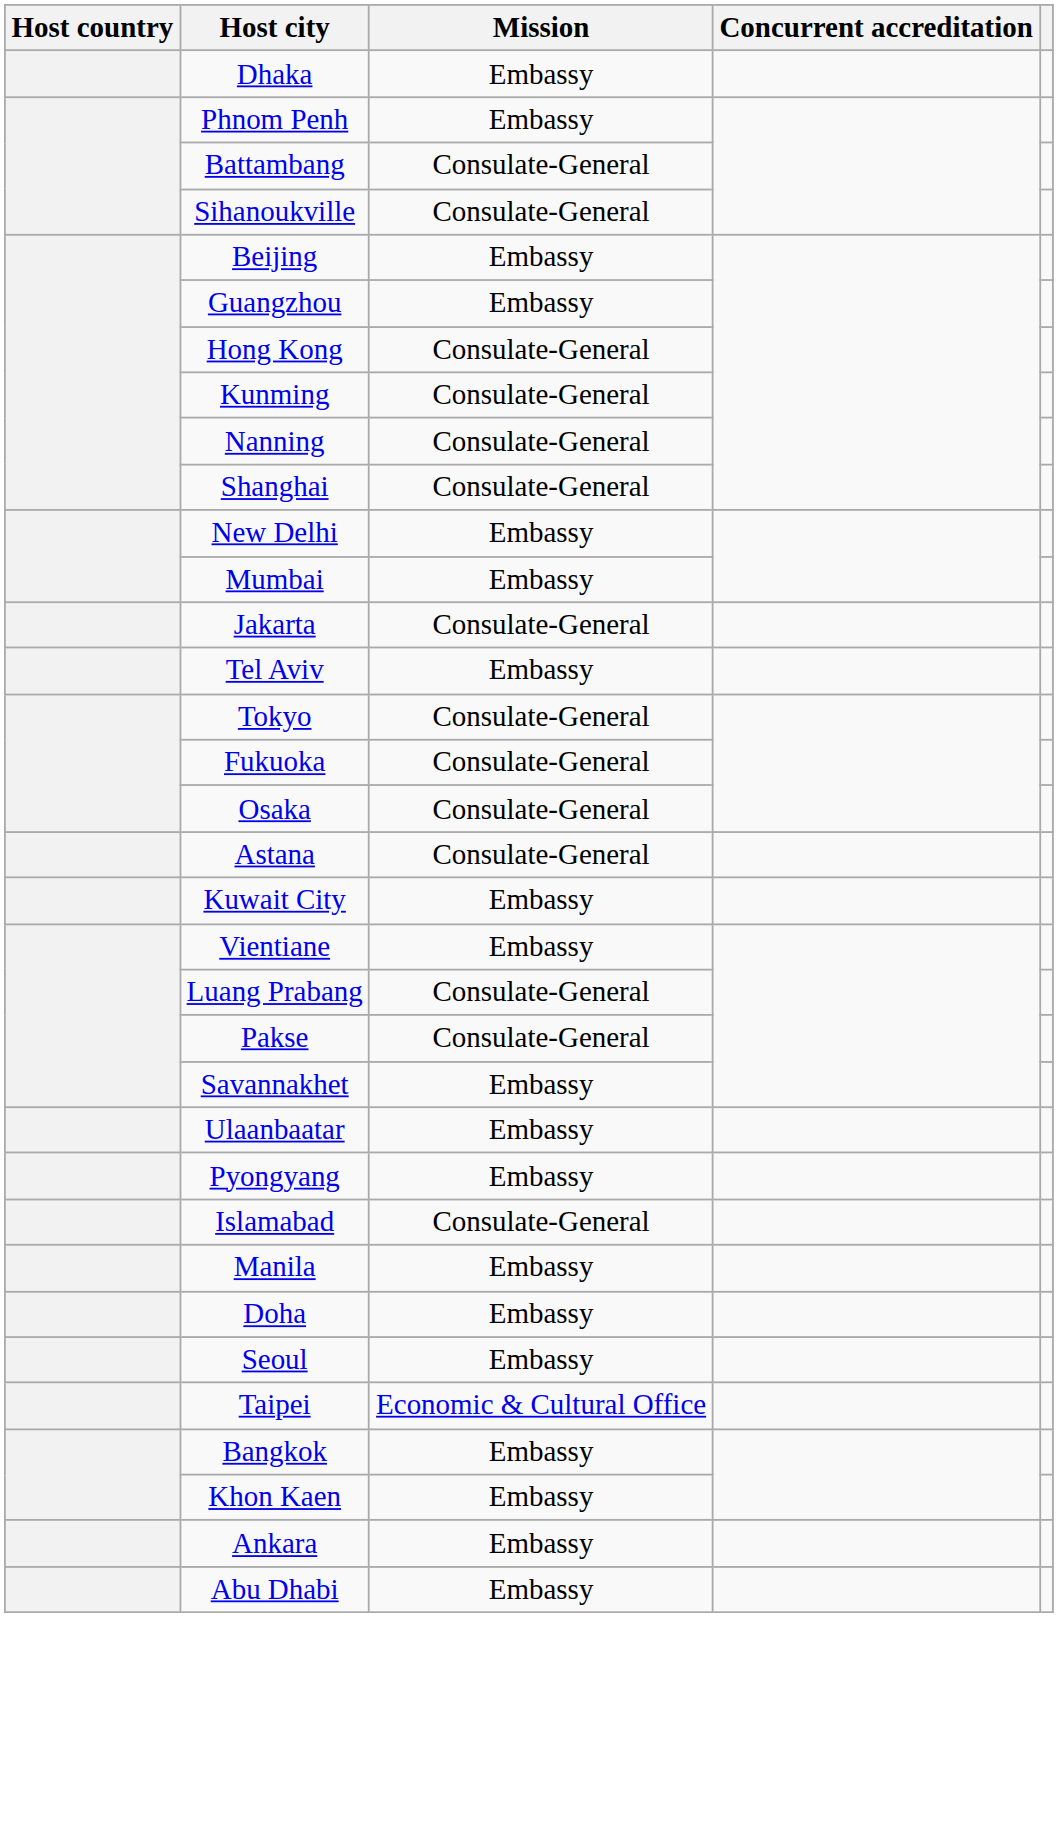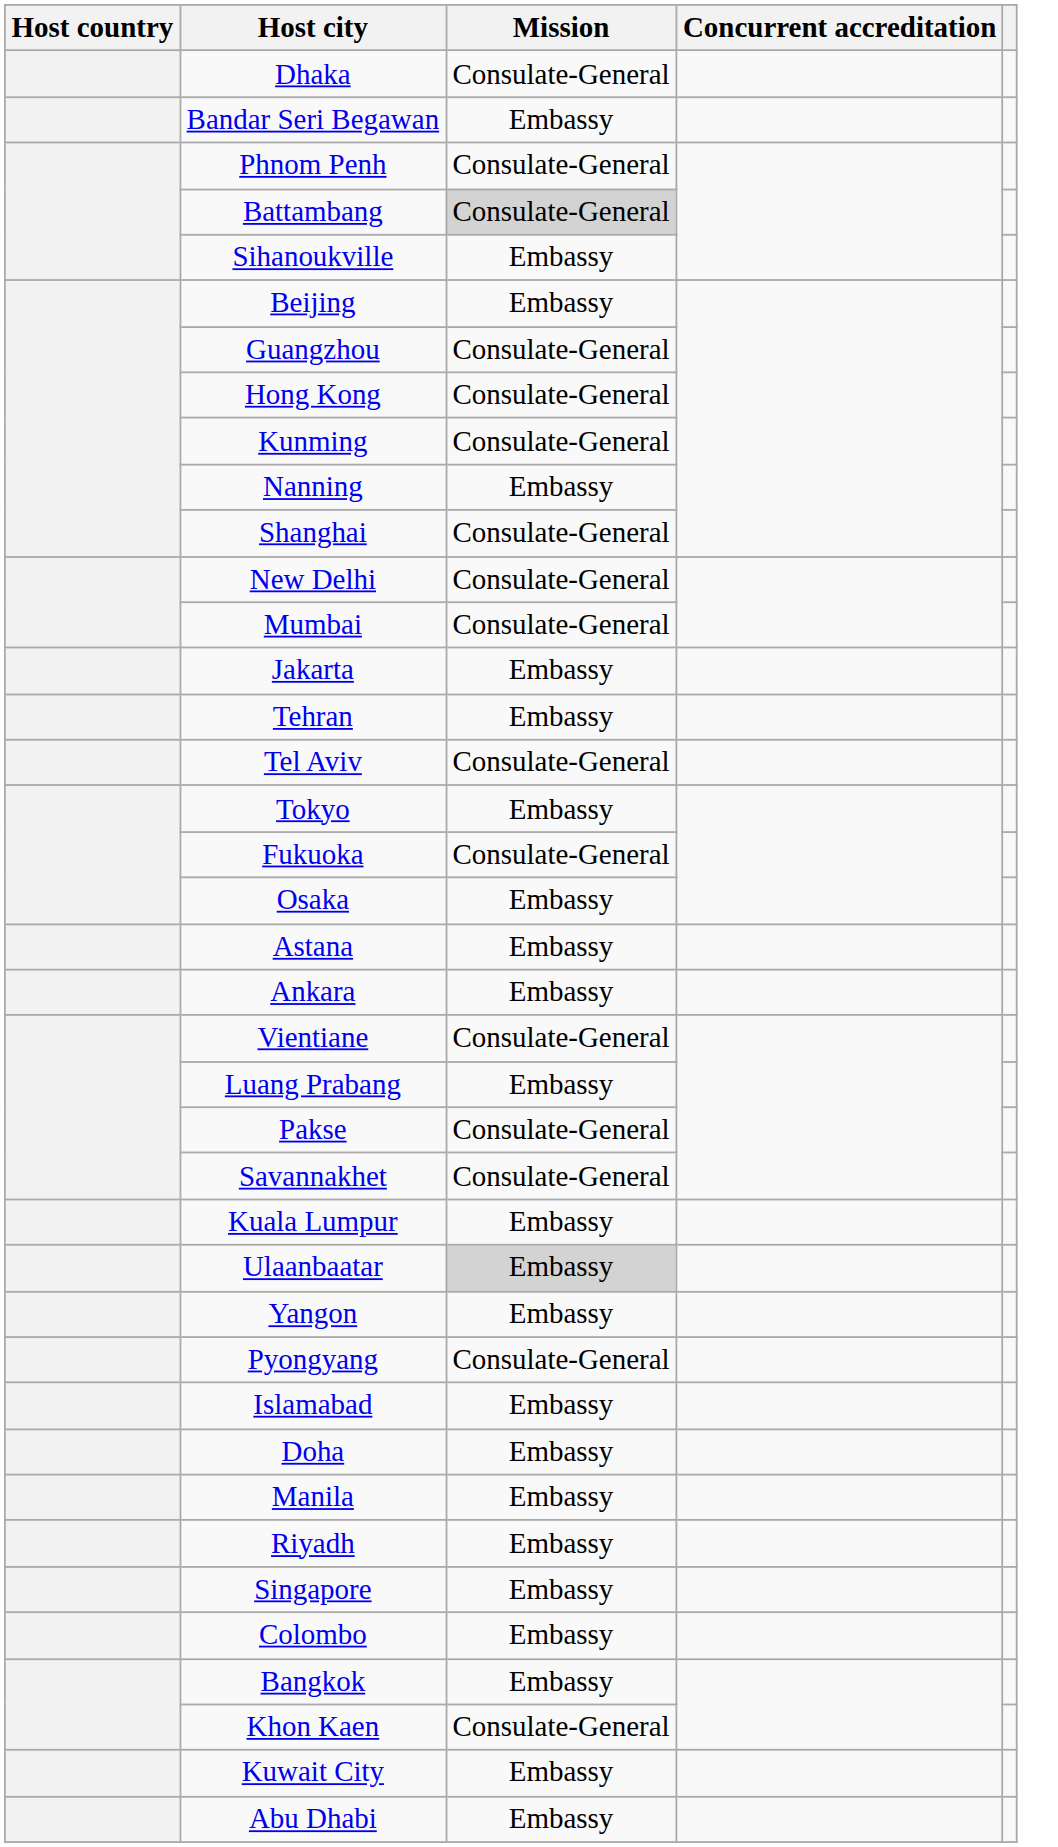Dhaka | Mission: Embassy -> Consulate-General
+ row: Bandar Seri Begawan | Embassy
Phnom Penh | Mission: Embassy -> Consulate-General
Battambang | Mission: no background -> lightgrey background
Sihanoukville | Mission: Consulate-General -> Embassy
Guangzhou | Mission: Embassy -> Consulate-General
Nanning | Mission: Consulate-General -> Embassy
New Delhi | Mission: Embassy -> Consulate-General
Mumbai | Mission: Embassy -> Consulate-General
Jakarta | Mission: Consulate-General -> Embassy
+ row: Tehran | Embassy
Tel Aviv | Mission: Embassy -> Consulate-General
Tokyo | Mission: Consulate-General -> Embassy
Osaka | Mission: Consulate-General -> Embassy
Astana | Mission: Consulate-General -> Embassy
rows swapped: Kuwait City <-> Ankara
Vientiane | Mission: Embassy -> Consulate-General
Luang Prabang | Mission: Consulate-General -> Embassy
Savannakhet | Mission: Embassy -> Consulate-General
+ row: Kuala Lumpur | Embassy
Ulaanbaatar | Mission: no background -> lightgrey background
+ row: Yangon | Embassy
Pyongyang | Mission: Embassy -> Consulate-General
Islamabad | Mission: Consulate-General -> Embassy
rows swapped: Manila <-> Doha
+ row: Riyadh | Embassy
+ row: Singapore | Embassy
- row: Seoul | Embassy
+ row: Colombo | Embassy
- row: Taipei | Economic & Cultural Office
Khon Kaen | Mission: Embassy -> Consulate-General
